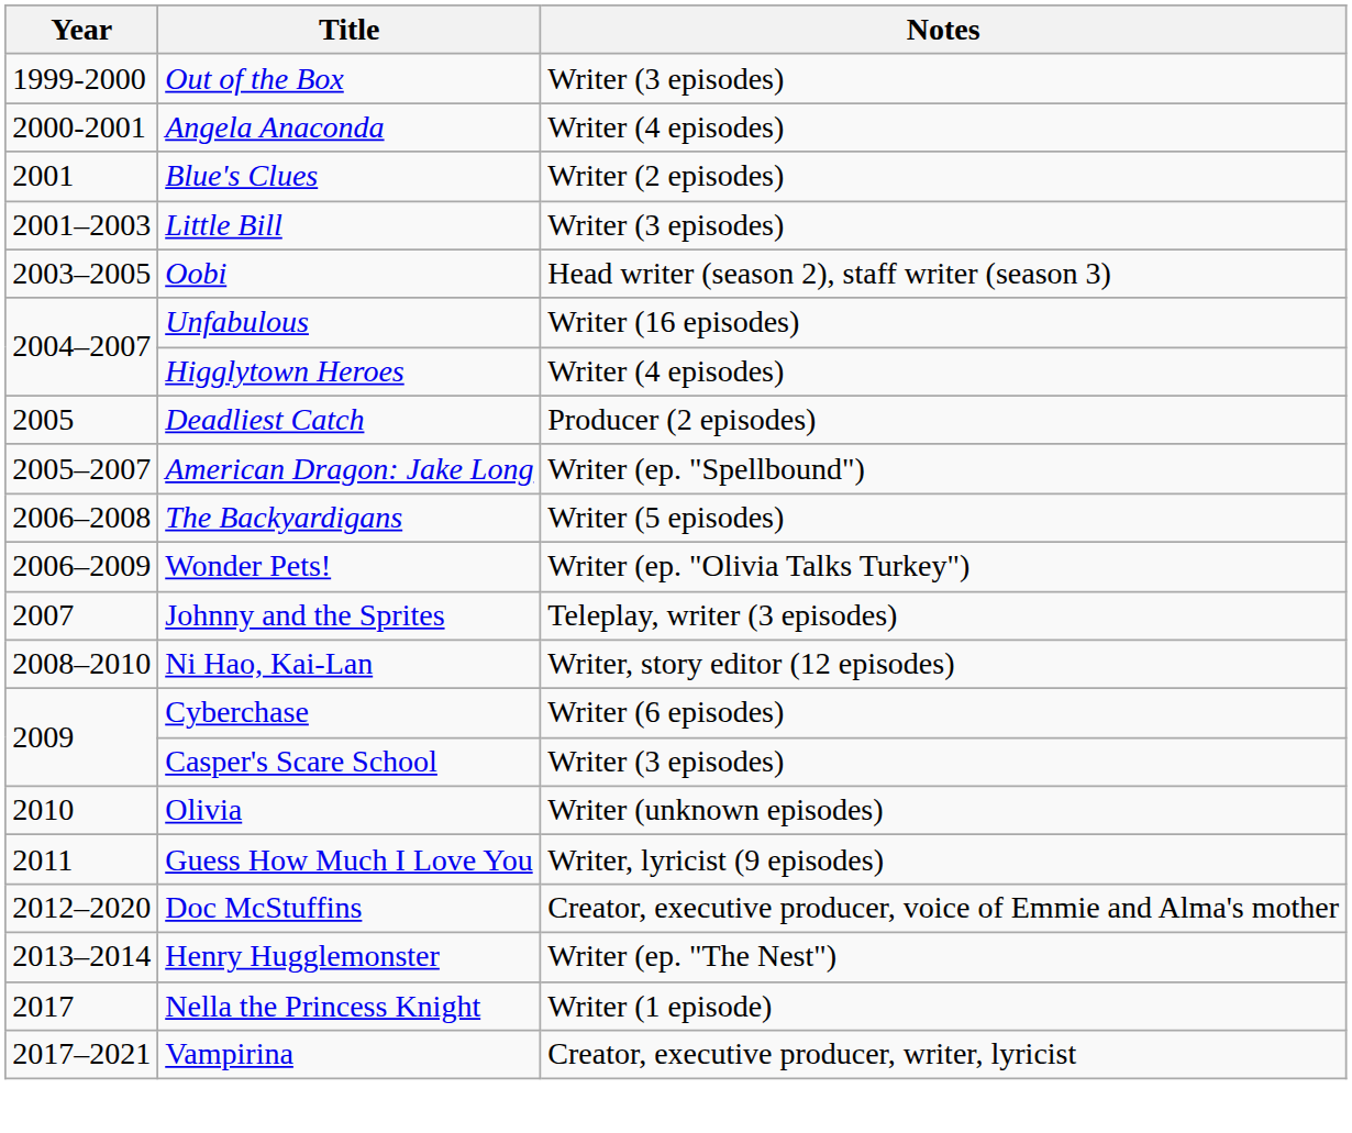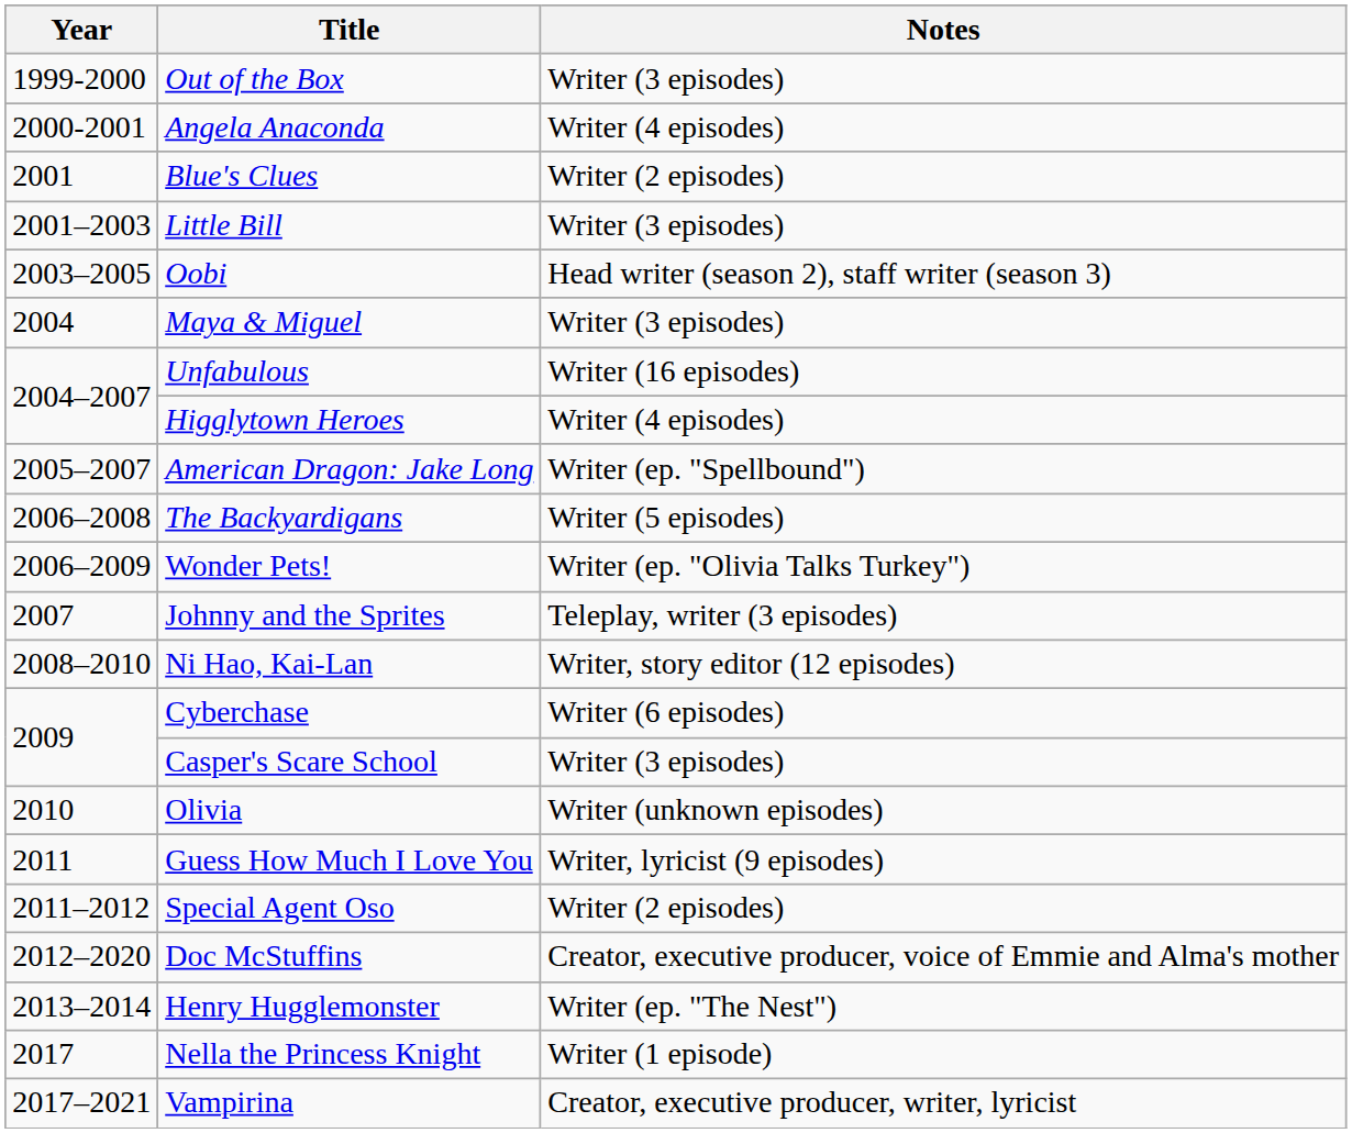+ row: 2004 | Maya & Miguel | Writer (3 episodes)
- row: 2005 | Deadliest Catch | Producer (2 episodes)
+ row: 2011–2012 | Special Agent Oso | Writer (2 episodes)
